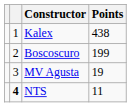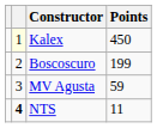Kalex | column 2: no background -> lightyellow background
Kalex | Points: 438 -> 450
MV Agusta | Points: 19 -> 59
